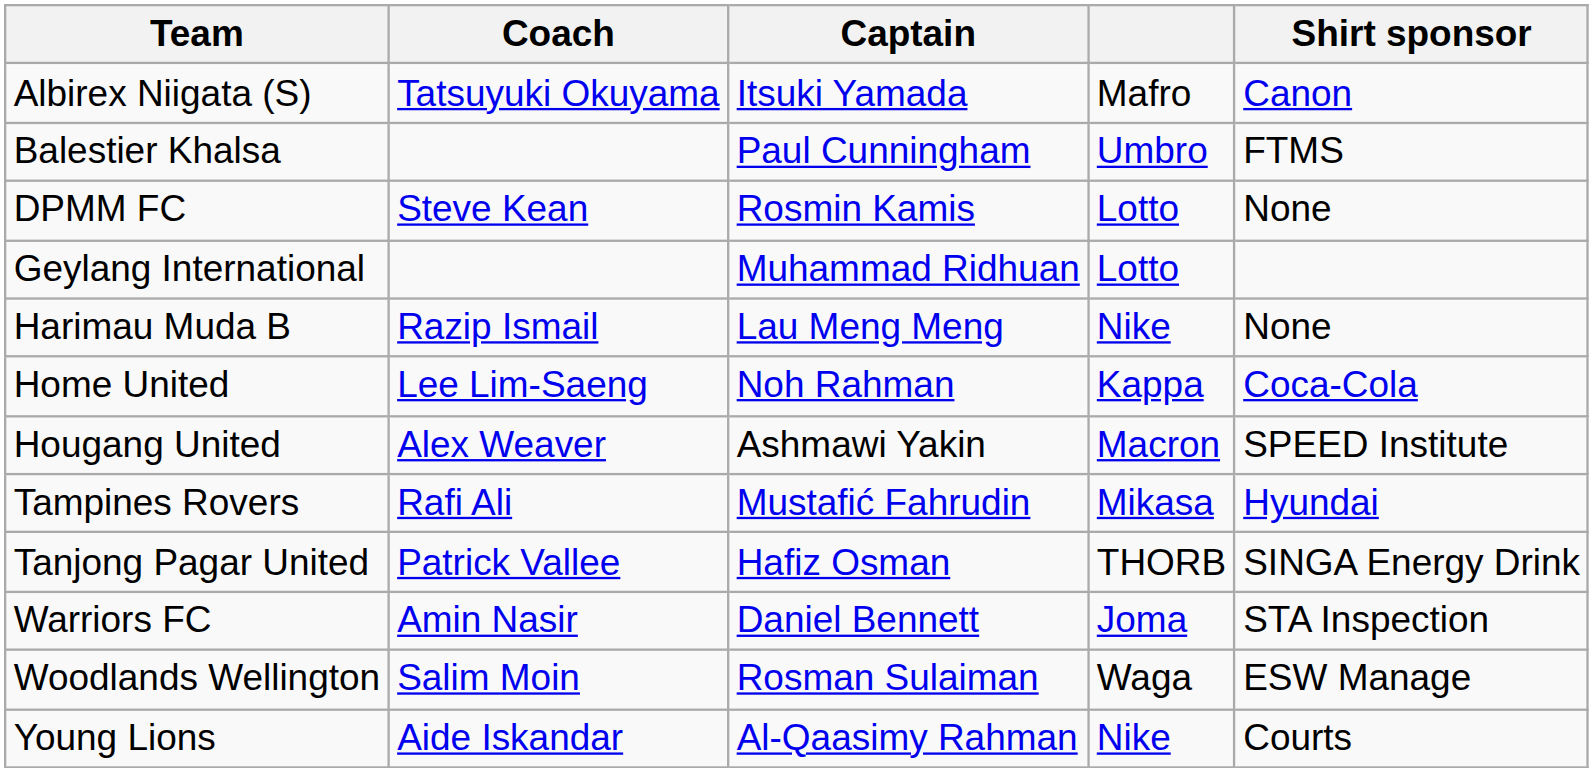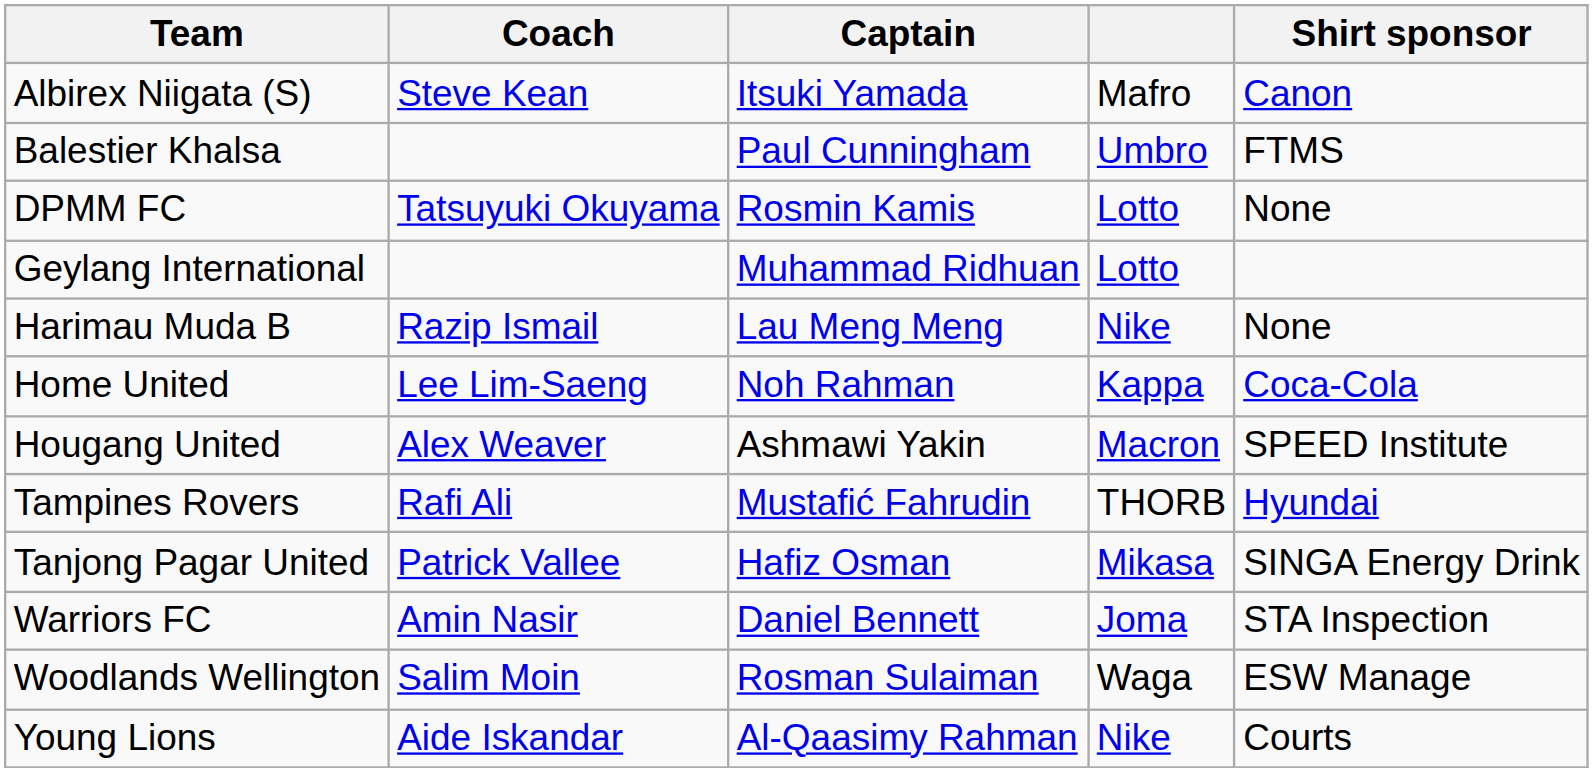Albirex Niigata (S) | Coach: Tatsuyuki Okuyama -> Steve Kean
DPMM FC | Coach: Steve Kean -> Tatsuyuki Okuyama
Tampines Rovers | column 4: Mikasa -> THORB
Tanjong Pagar United | column 4: THORB -> Mikasa
